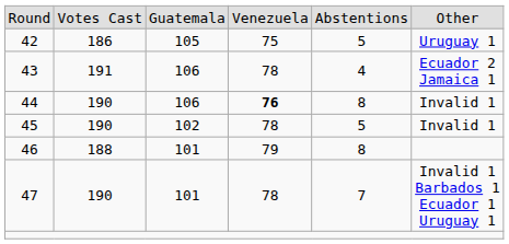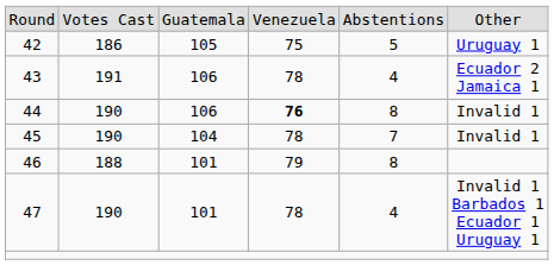45 | column 3: 102 -> 104
45 | column 5: 5 -> 7
47 | column 5: 7 -> 4
